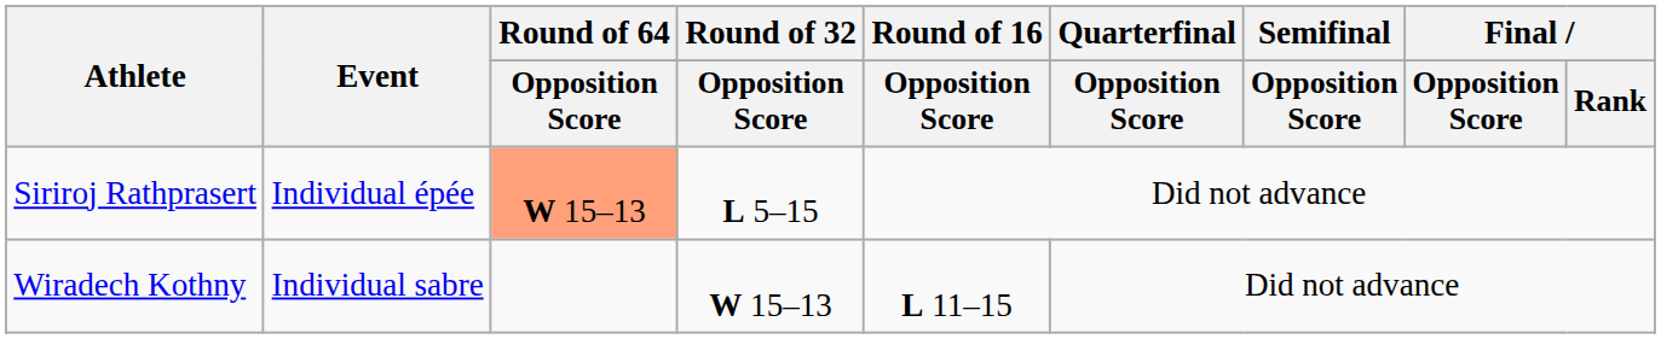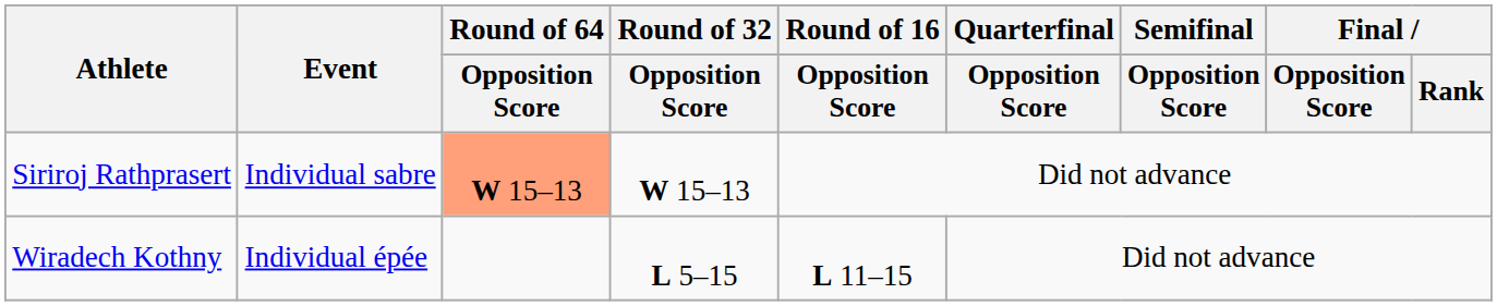Siriroj Rathprasert | Event: Individual épée -> Individual sabre
Siriroj Rathprasert | Round of 32 / Opposition Score: L 5–15 -> W 15–13
Wiradech Kothny | Event: Individual sabre -> Individual épée
Wiradech Kothny | Round of 32 / Opposition Score: W 15–13 -> L 5–15
